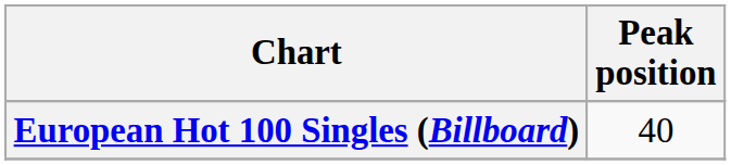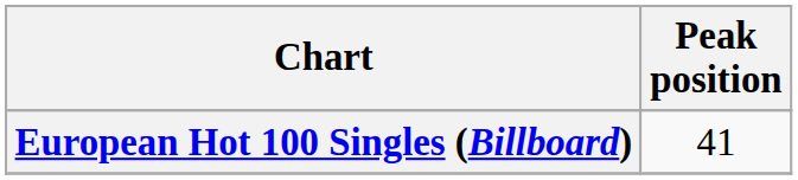European Hot 100 Singles (Billboard) | Peak position: 40 -> 41
